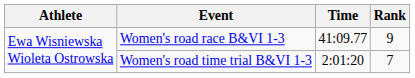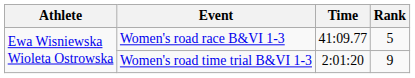Women's road race B&VI 1-3 | Rank: 9 -> 5
Women's road time trial B&VI 1-3 | Rank: 7 -> 9
